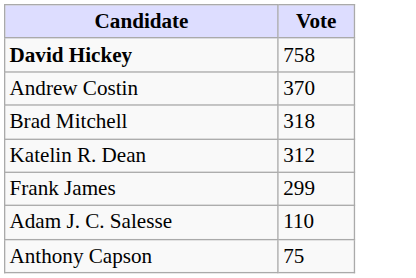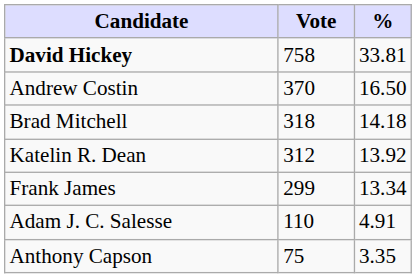+ column: % | 33.81 | 16.50 | 14.18 | 13.92 | 13.34 | 4.91 | 3.35
